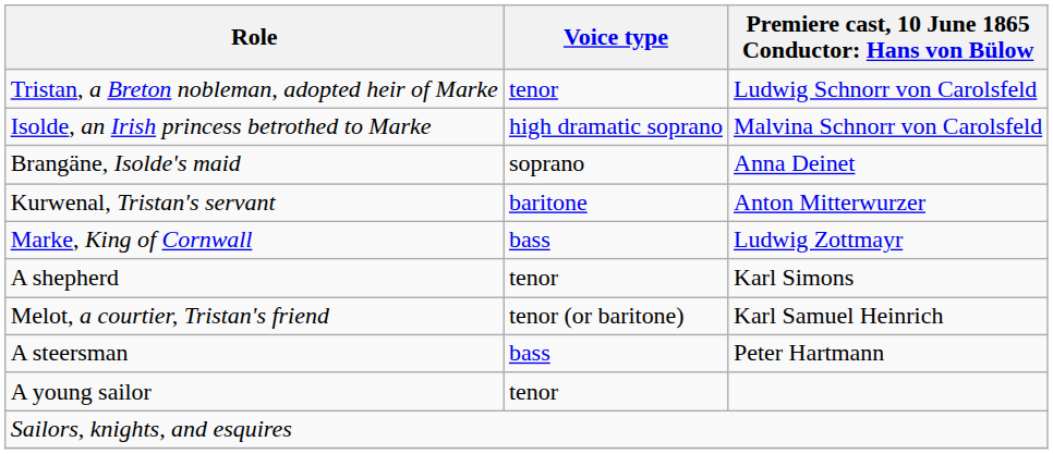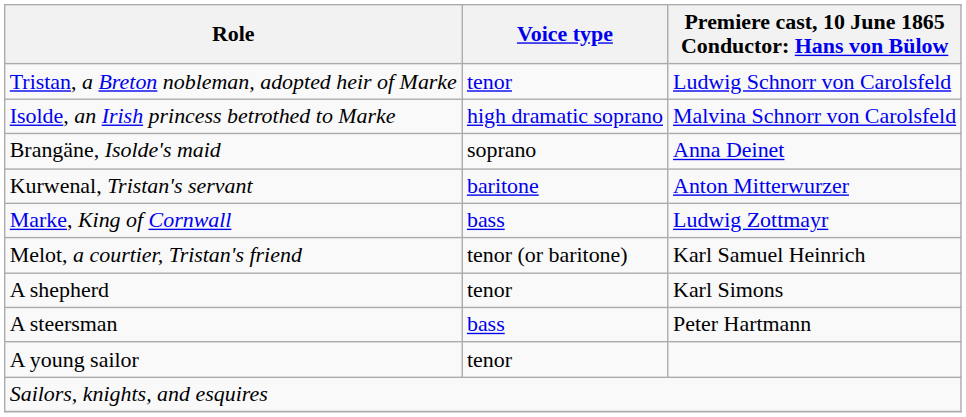rows swapped: Melot, a courtier, Tristan's friend <-> A shepherd
